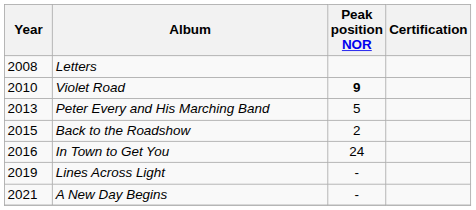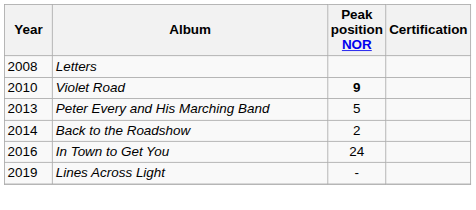Back to the Roadshow | Year: 2015 -> 2014
- row: 2021 | A New Day Begins | -
